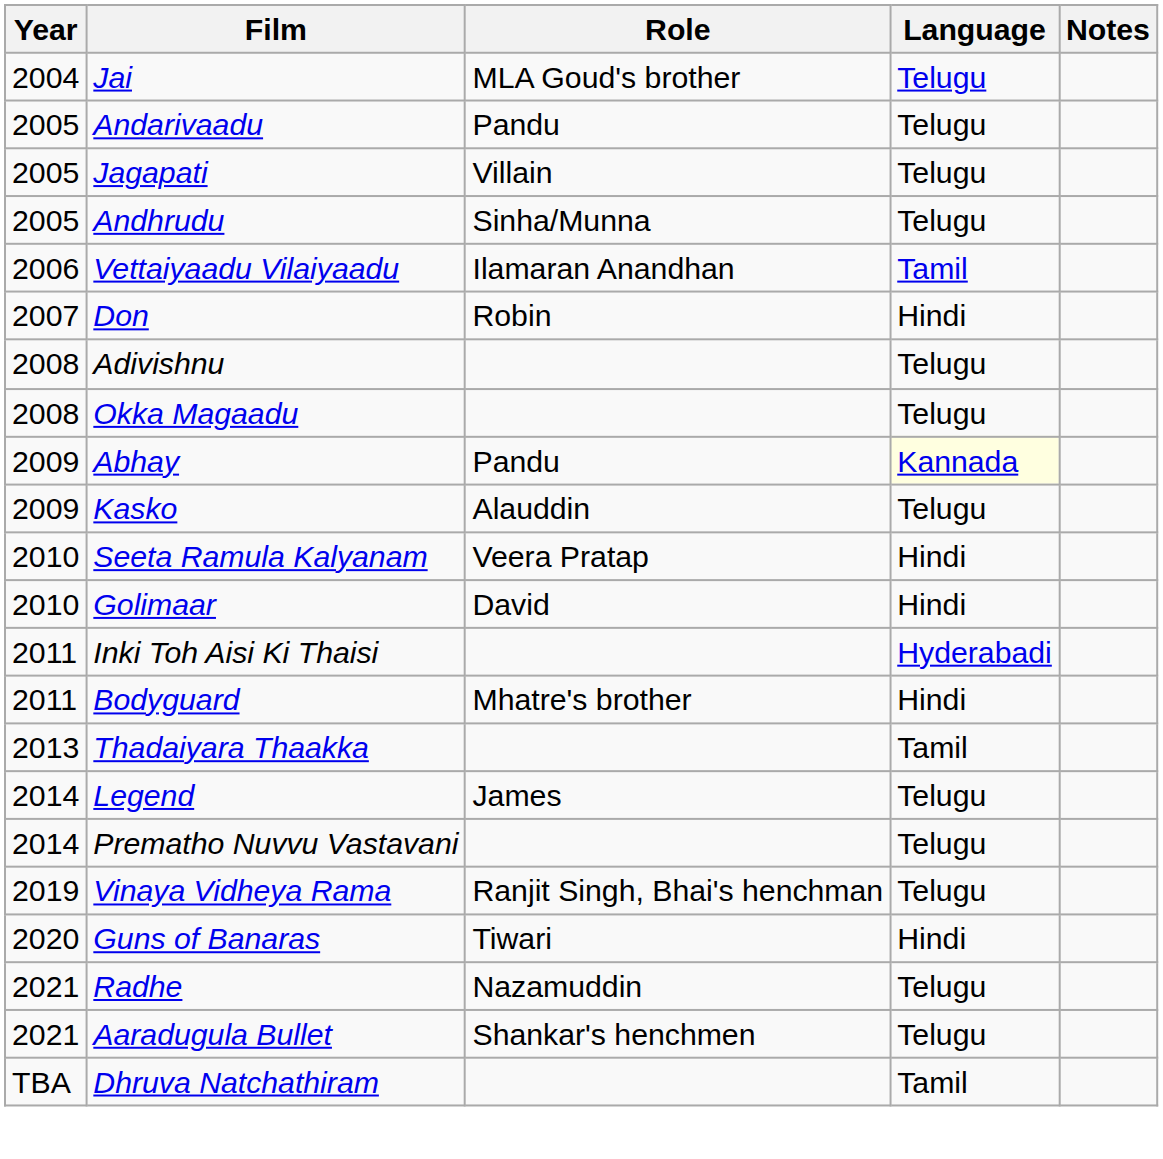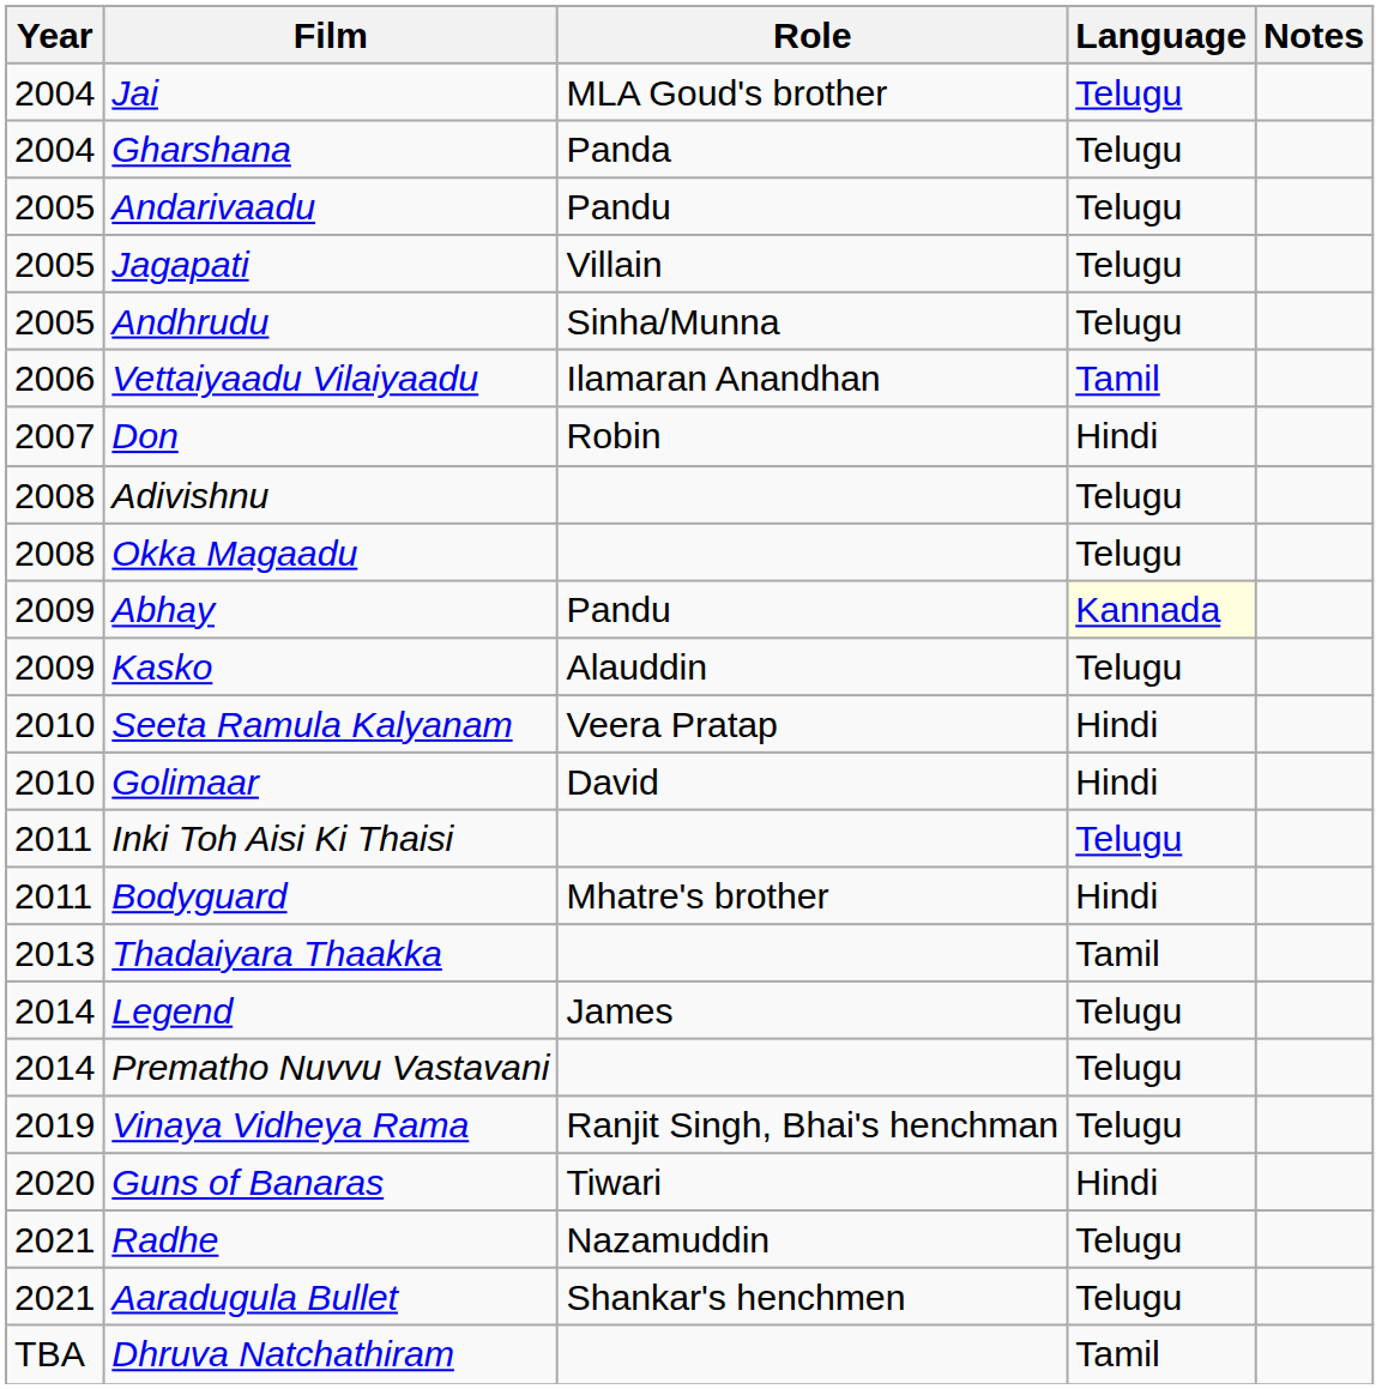+ row: 2004 | Gharshana | Panda | Telugu
Inki Toh Aisi Ki Thaisi | Language: Hyderabadi -> Telugu
